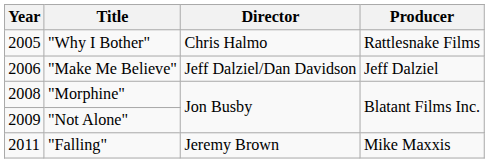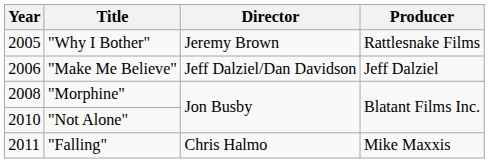"Why I Bother" | Director: Chris Halmo -> Jeremy Brown
"Not Alone" | Year: 2009 -> 2010
"Falling" | Director: Jeremy Brown -> Chris Halmo
